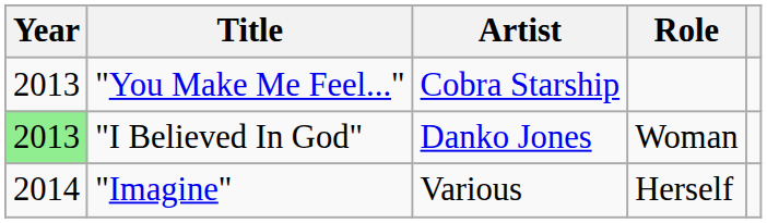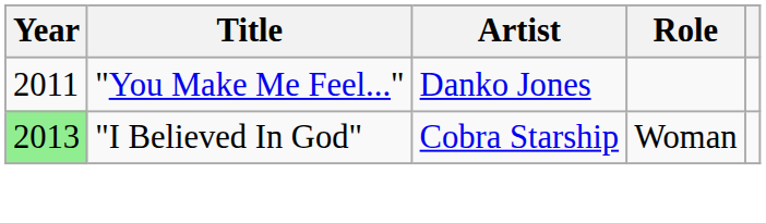"You Make Me Feel..." | Year: 2013 -> 2011
"You Make Me Feel..." | Artist: Cobra Starship -> Danko Jones
"I Believed In God" | Artist: Danko Jones -> Cobra Starship
- row: 2014 | "Imagine" | Various | Herself
